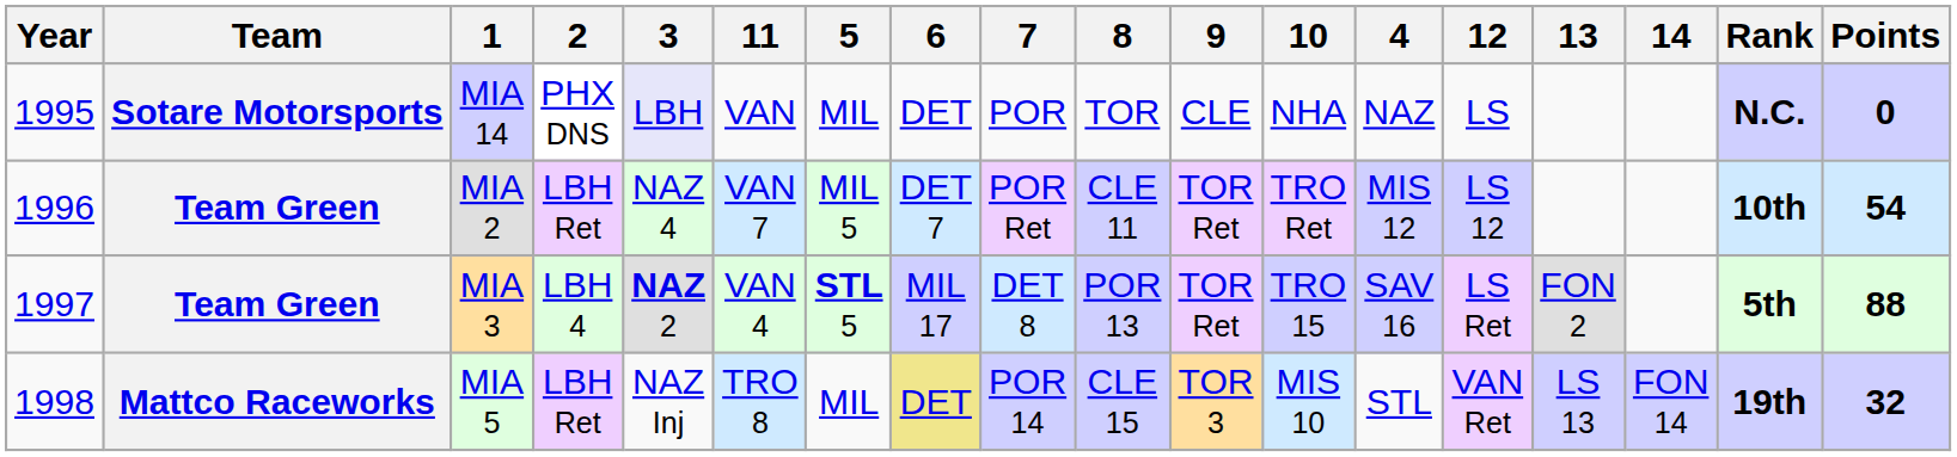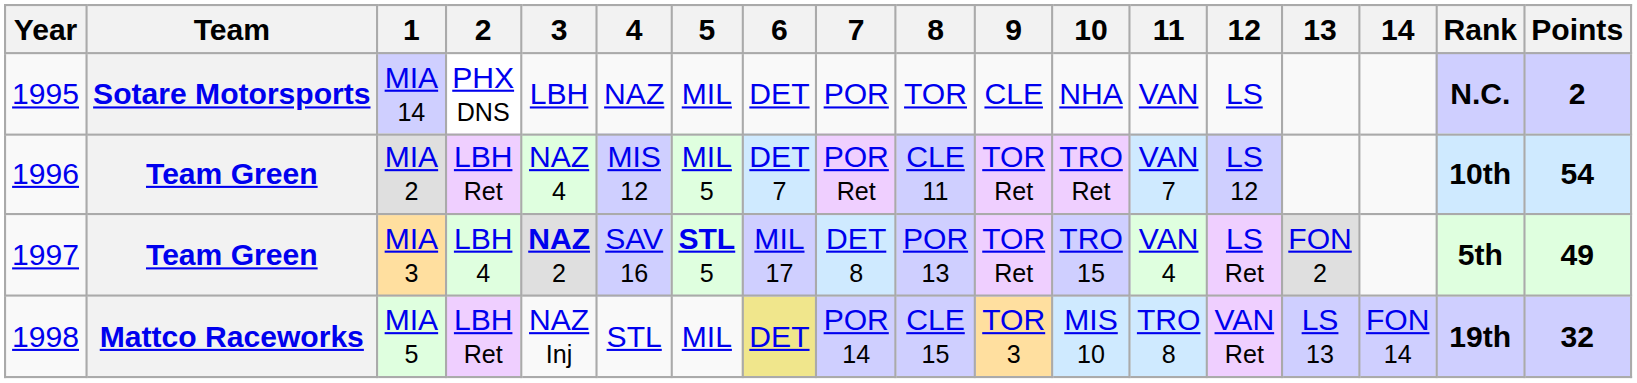columns swapped: 4 <-> 11
MIA 14 | 3: lavender background -> no background
MIA 14 | Points: 0 -> 2
MIA 3 | Points: 88 -> 49
